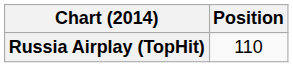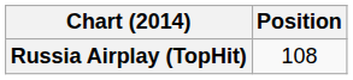Russia Airplay (TopHit) | Position: 110 -> 108
